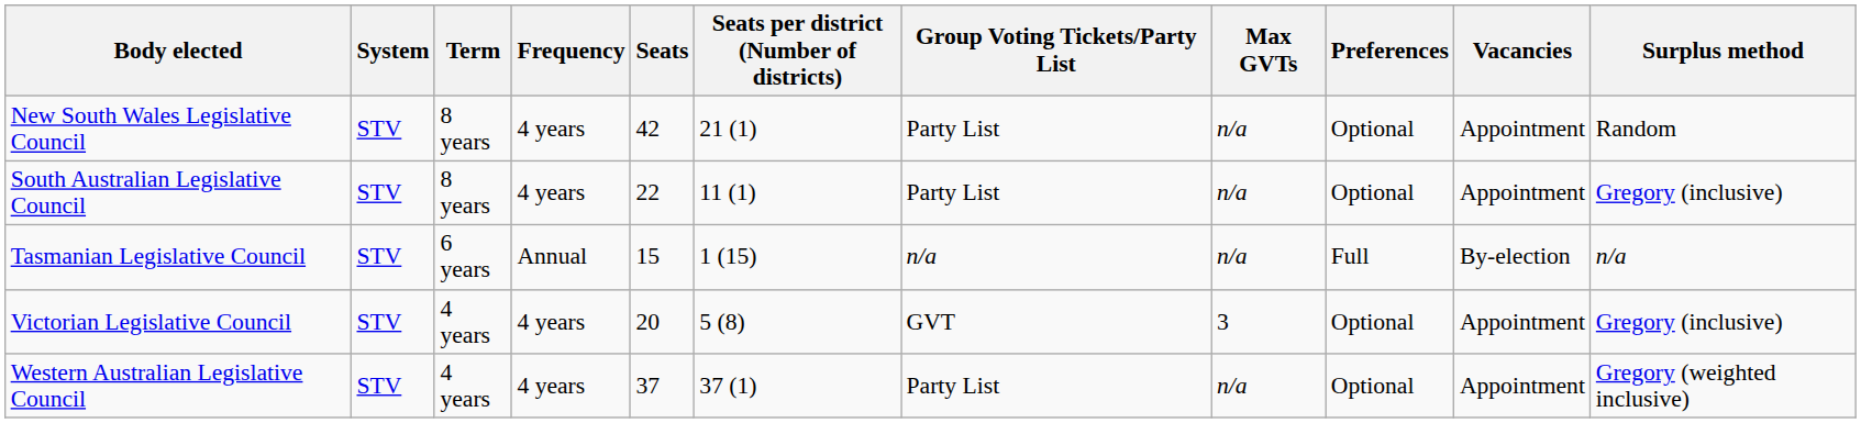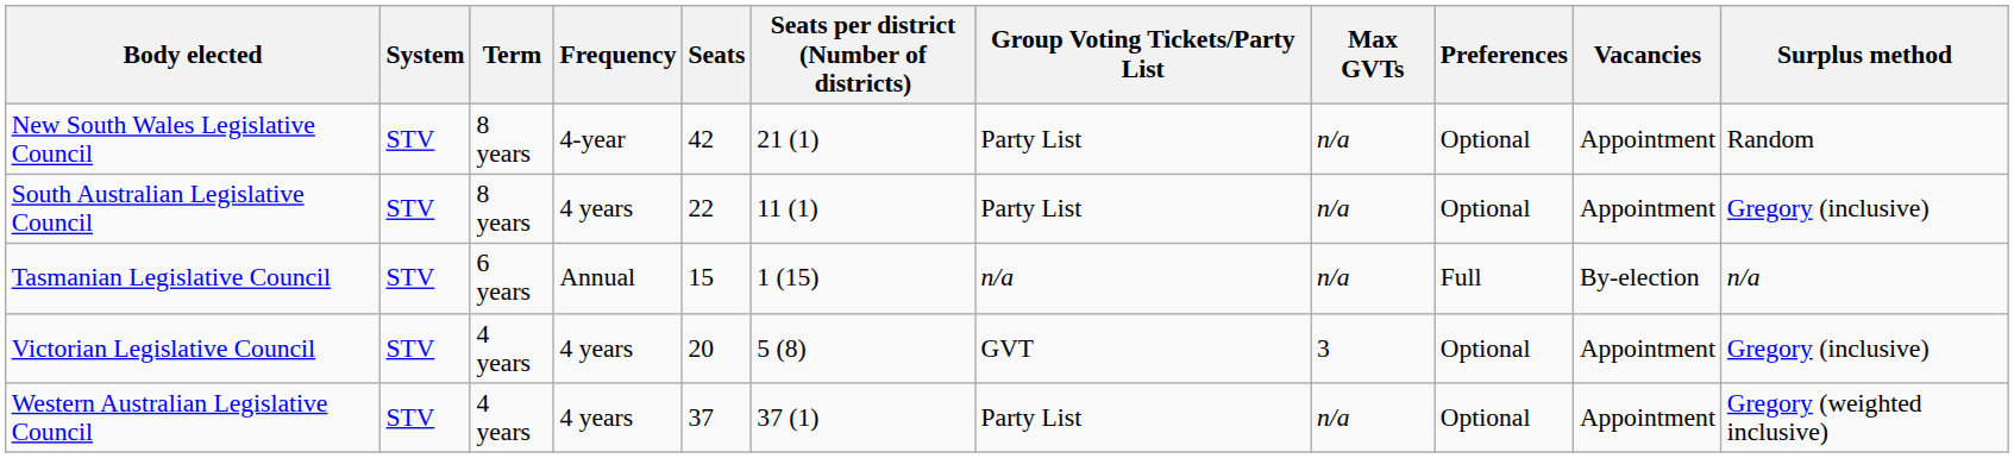New South Wales Legislative Council | Frequency: 4 years -> 4-year
